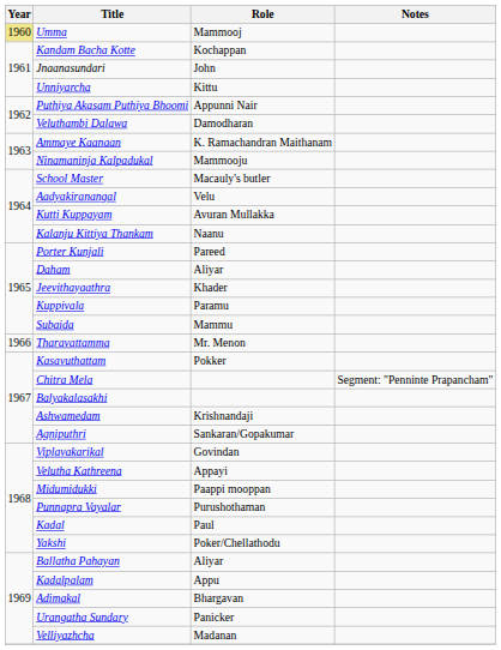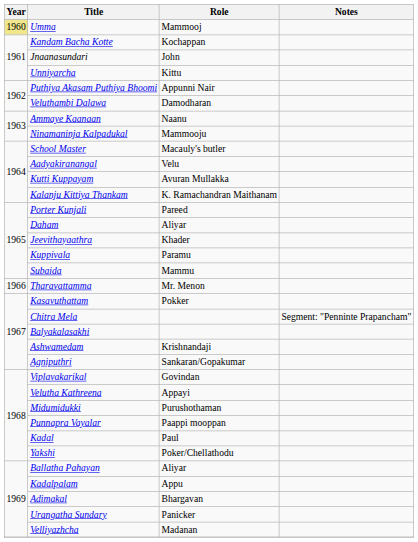Ammaye Kaanaan | Role: K. Ramachandran Maithanam -> Naanu
Kalanju Kittiya Thankam | Role: Naanu -> K. Ramachandran Maithanam
Midumidukki | Role: Paappi mooppan -> Purushothaman
Punnapra Vayalar | Role: Purushothaman -> Paappi mooppan
